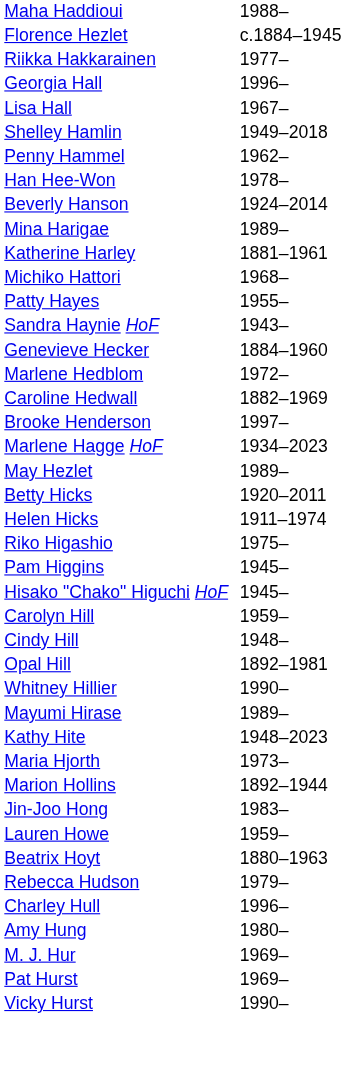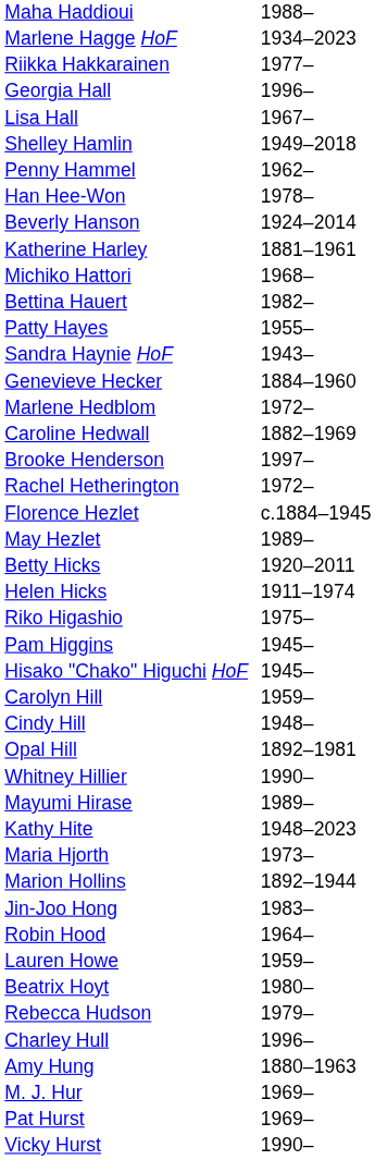rows swapped: Marlene Hagge HoF <-> Florence Hezlet
- row: Mina Harigae | 1989–
+ row: Bettina Hauert | 1982–
+ row: Rachel Hetherington | 1972–
+ row: Robin Hood | 1964–
Beatrix Hoyt | column 2: 1880–1963 -> 1980–
Amy Hung | column 2: 1980– -> 1880–1963
